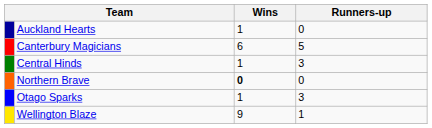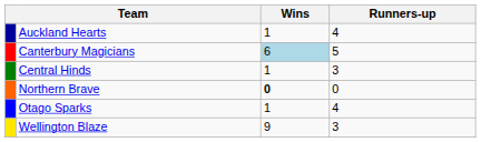Auckland Hearts | Runners-up: 0 -> 4
Canterbury Magicians | Wins: no background -> lightblue background
Otago Sparks | Runners-up: 3 -> 4
Wellington Blaze | Runners-up: 1 -> 3
